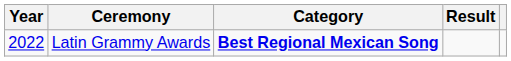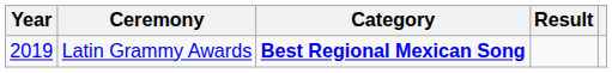Latin Grammy Awards | Year: 2022 -> 2019
